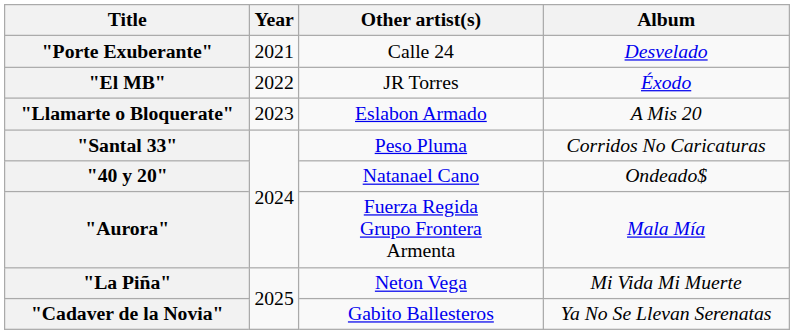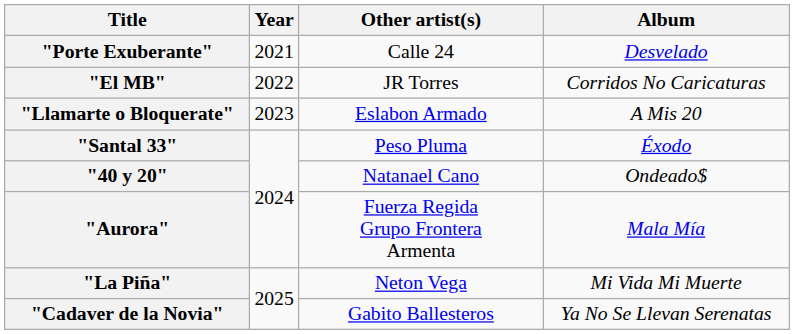"El MB" | Album: Éxodo -> Corridos No Caricaturas
"Santal 33" | Album: Corridos No Caricaturas -> Éxodo
